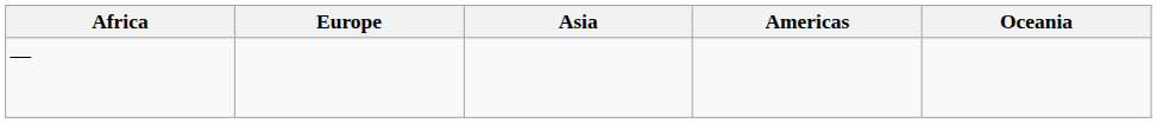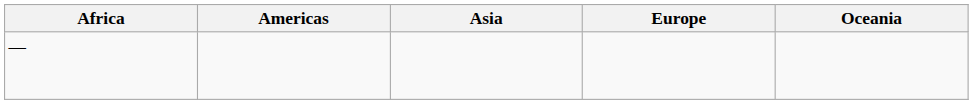columns swapped: Americas <-> Europe
